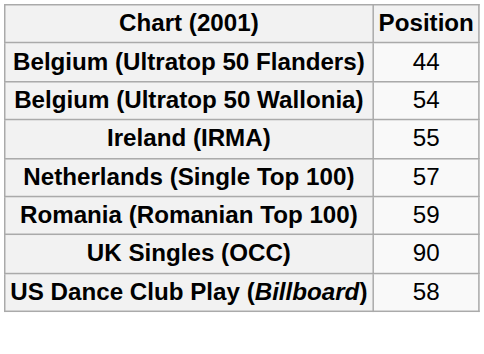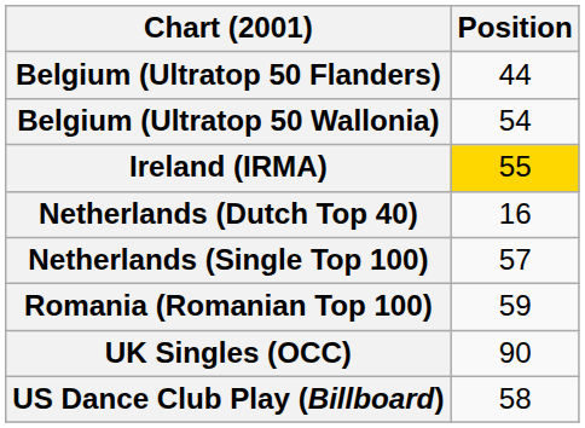Ireland (IRMA) | Position: no background -> gold background
+ row: Netherlands (Dutch Top 40) | 16
